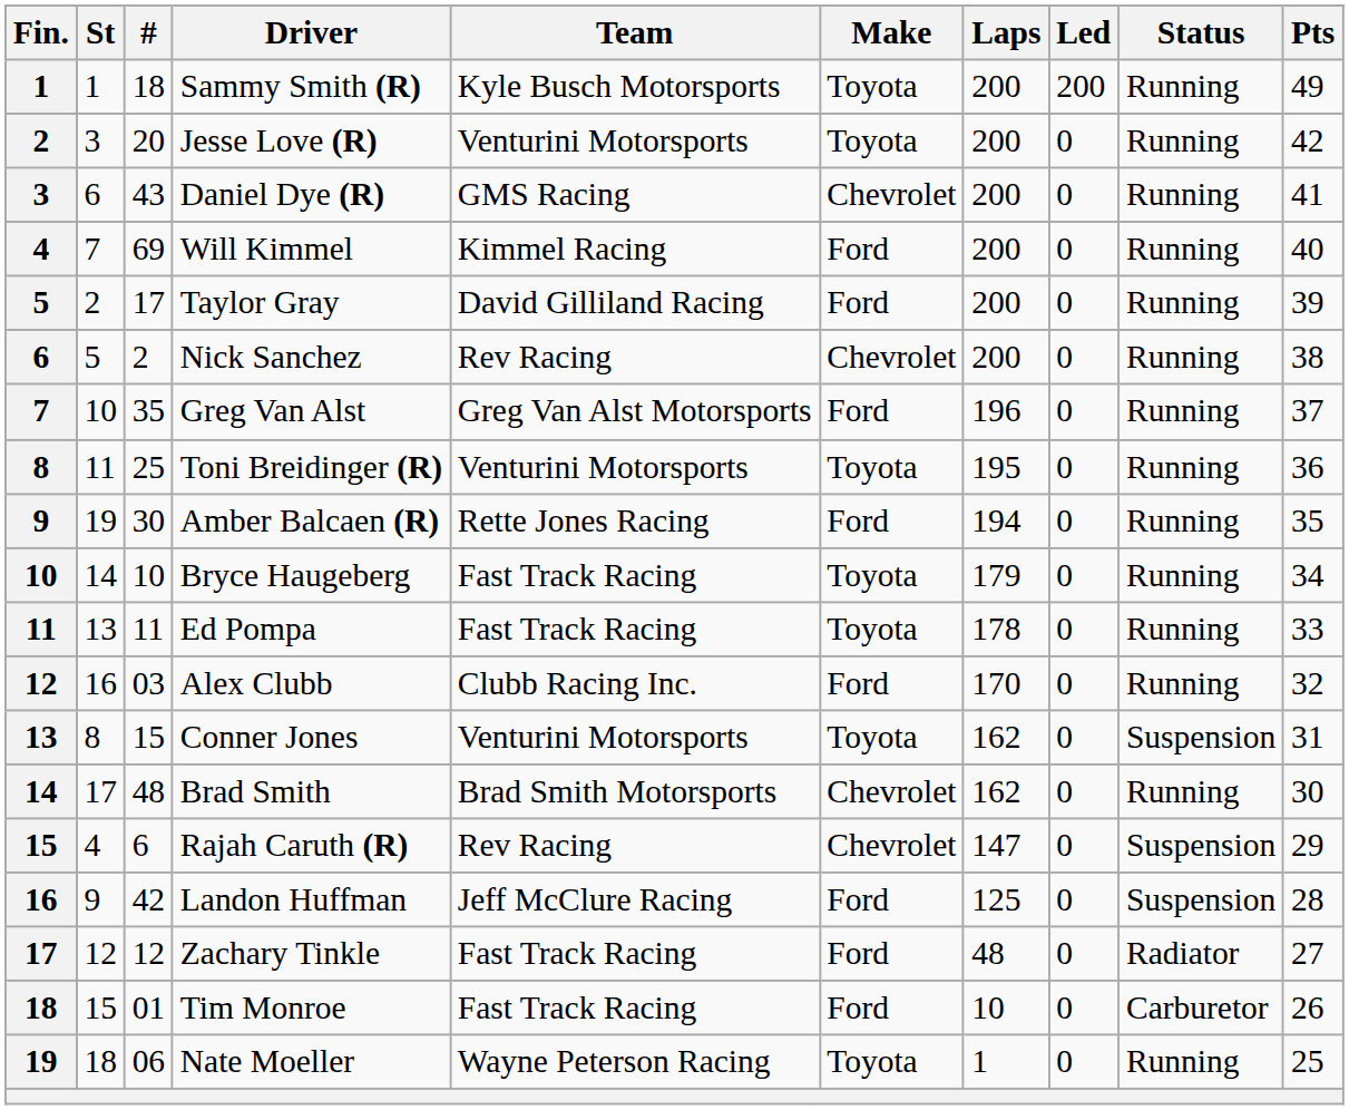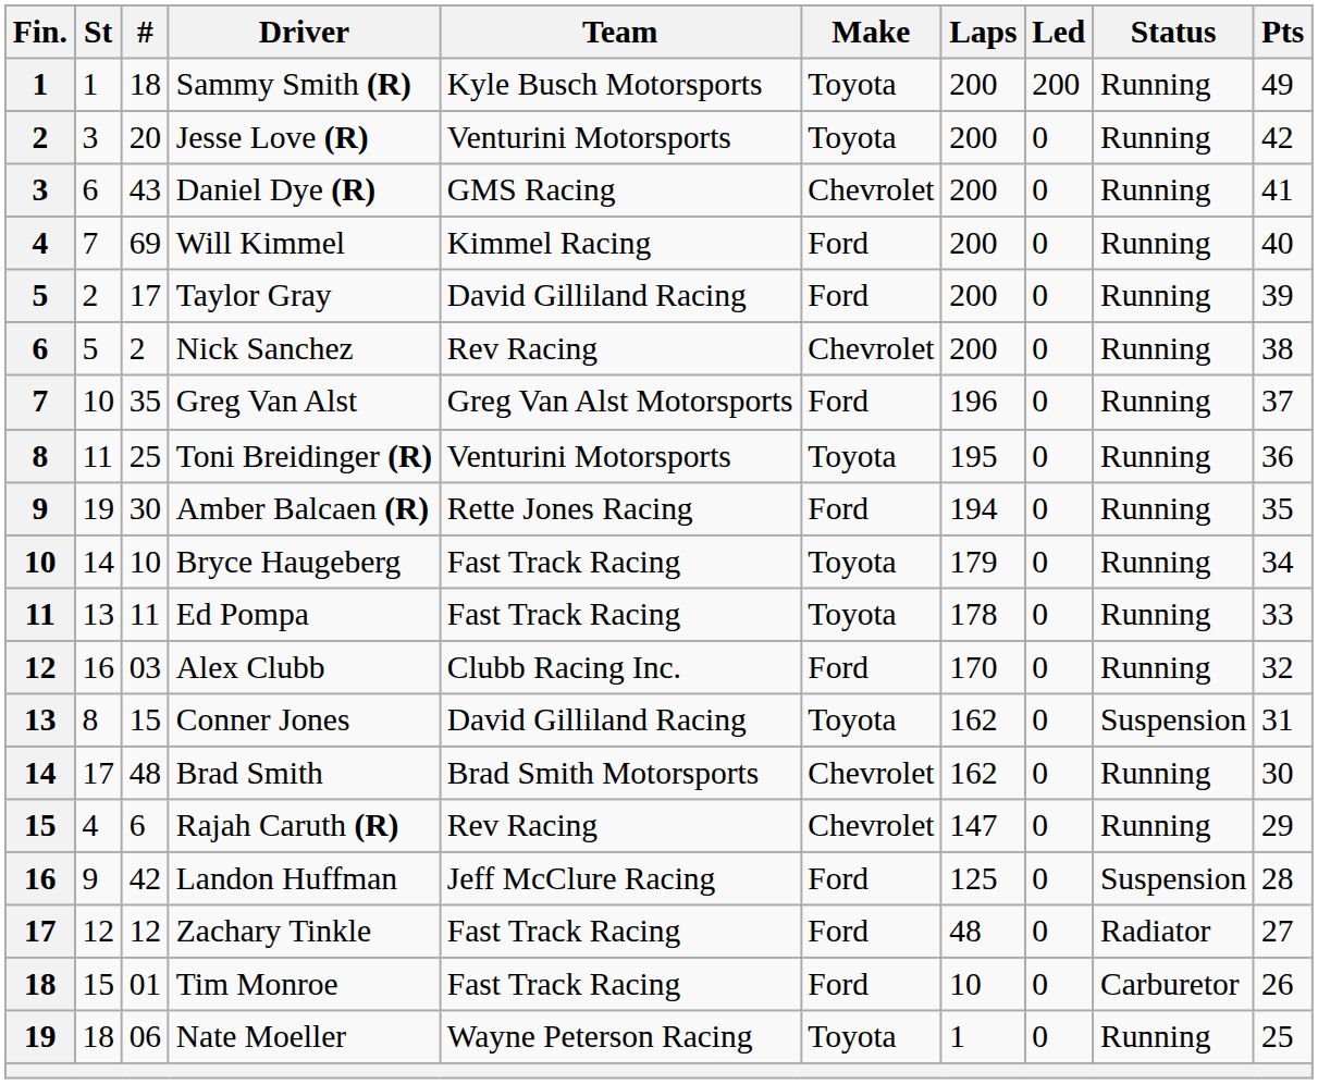Conner Jones | Team: Venturini Motorsports -> David Gilliland Racing
Rajah Caruth (R) | Status: Suspension -> Running
